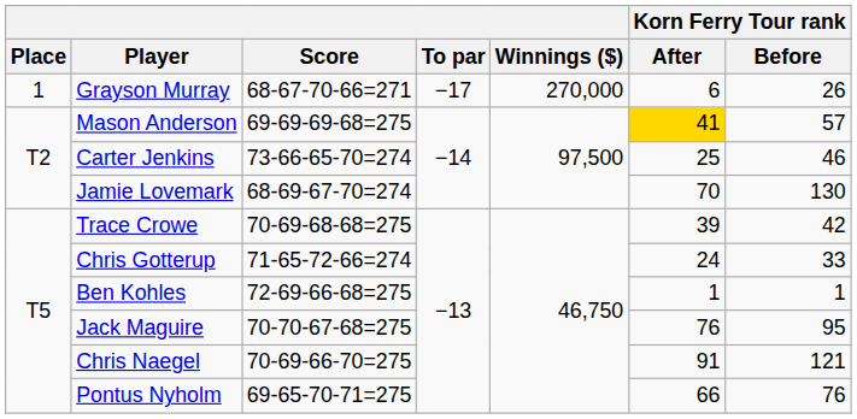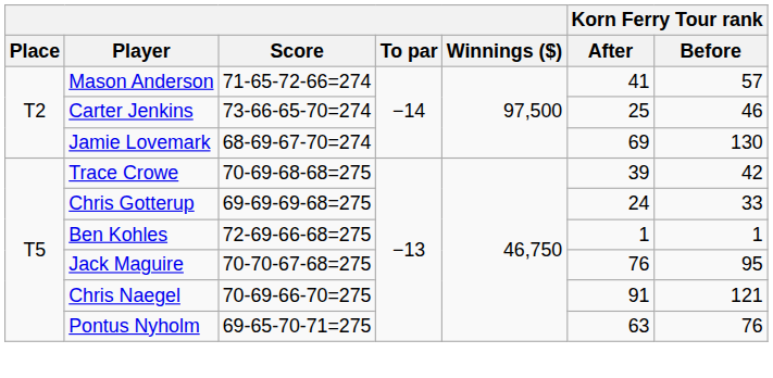- row: 1 | Grayson Murray | 68-67-70-66=271 | −17 | 270,000 | 6 | 26
Mason Anderson | Score: 69-69-69-68=275 -> 71-65-72-66=274
Mason Anderson | Korn Ferry Tour rank / After: gold background -> no background
Jamie Lovemark | Korn Ferry Tour rank / After: 70 -> 69
Chris Gotterup | Score: 71-65-72-66=274 -> 69-69-69-68=275
Pontus Nyholm | Korn Ferry Tour rank / After: 66 -> 63
